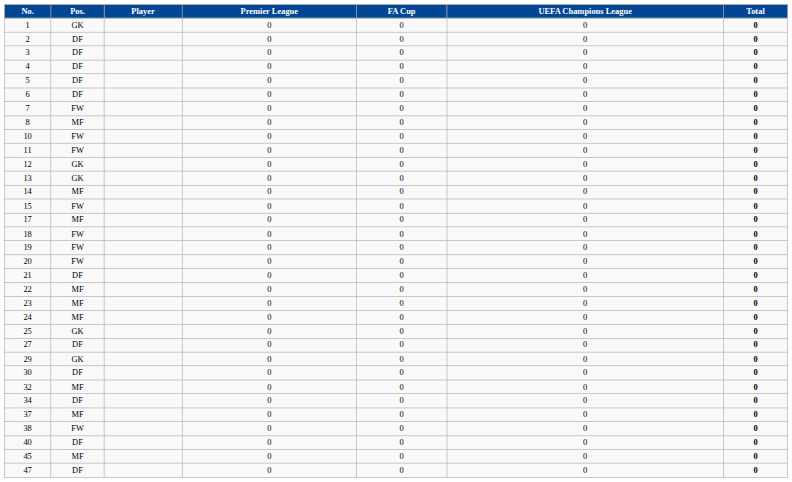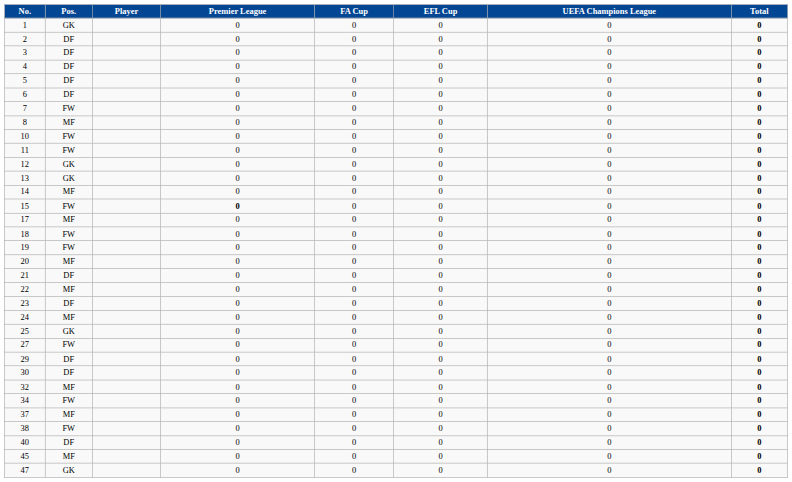+ column: EFL Cup | 0 | 0 | 0 | 0 | 0 | 0 | 0 | 0 | 0 | 0 | 0 | 0 | 0 | 0 | 0 | 0 | 0 | 0 | 0 | 0 | 0 | 0 | 0 | 0 | 0 | 0 | 0 | 0 | 0 | 0 | 0 | 0 | 0
15 | Premier League: normal -> bold
20 | Pos.: FW -> MF
23 | Pos.: MF -> DF
27 | Pos.: DF -> FW
29 | Pos.: GK -> DF
34 | Pos.: DF -> FW
47 | Pos.: DF -> GK
